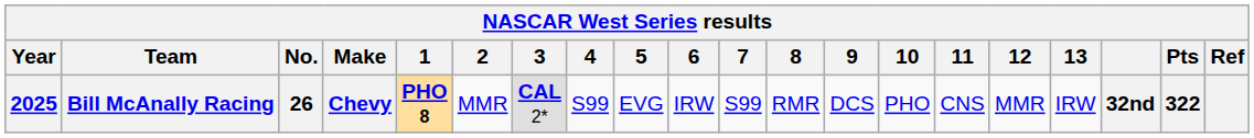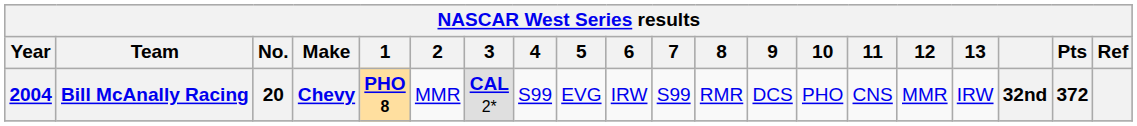Bill McAnally Racing | Year: 2025 -> 2004
Bill McAnally Racing | No.: 26 -> 20
Bill McAnally Racing | Pts: 322 -> 372
